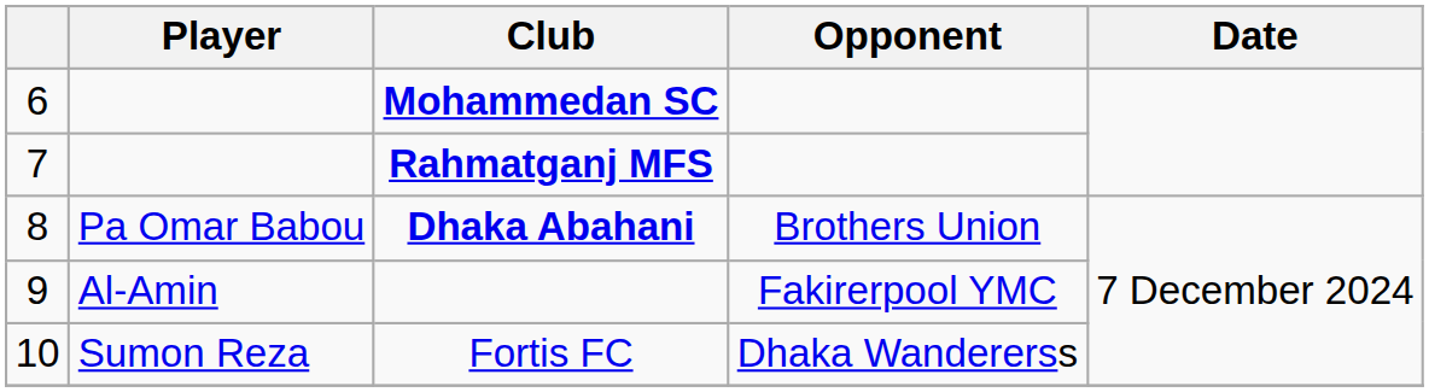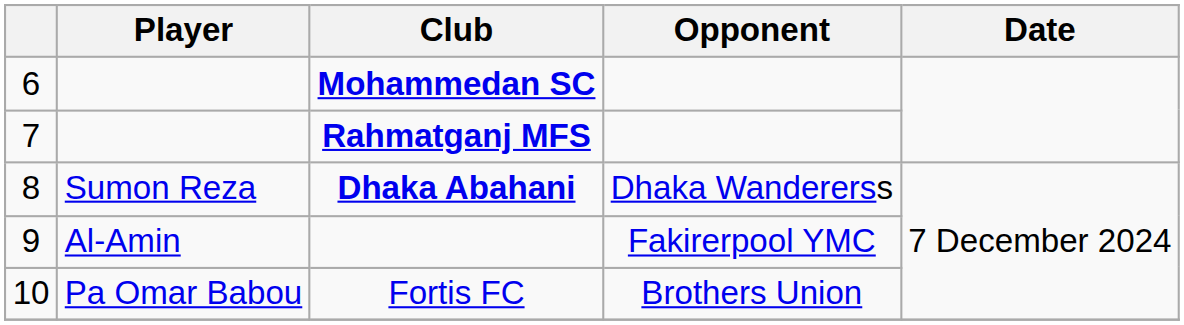Dhaka Abahani | Player: Pa Omar Babou -> Sumon Reza
Dhaka Abahani | Opponent: Brothers Union -> Dhaka Wandererss
Fortis FC | Player: Sumon Reza -> Pa Omar Babou
Fortis FC | Opponent: Dhaka Wandererss -> Brothers Union
